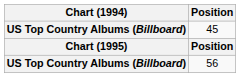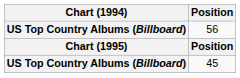rows swapped: 56 <-> 45
